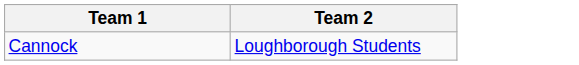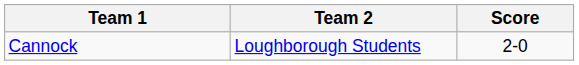+ column: Score | 2-0
